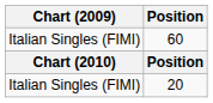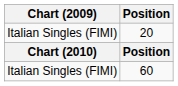rows swapped: 20 <-> 60
